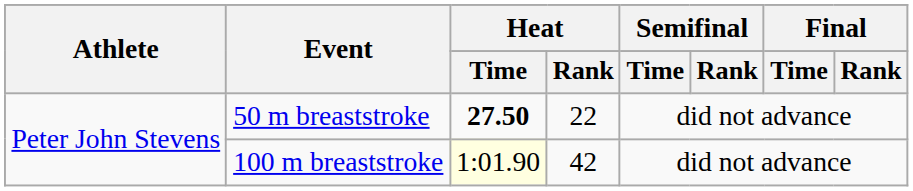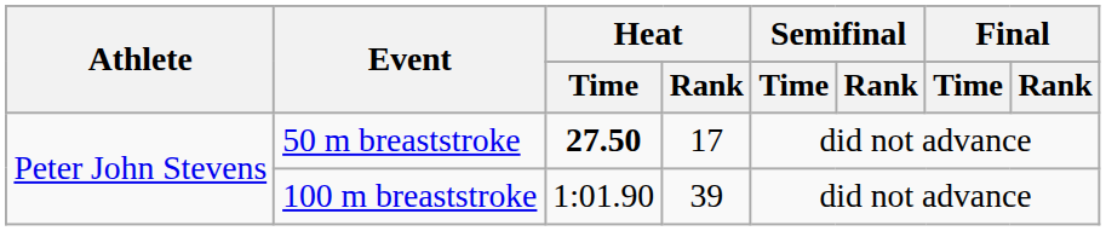50 m breaststroke | Heat / Rank: 22 -> 17
100 m breaststroke | Heat / Time: lightyellow background -> no background
100 m breaststroke | Heat / Rank: 42 -> 39
